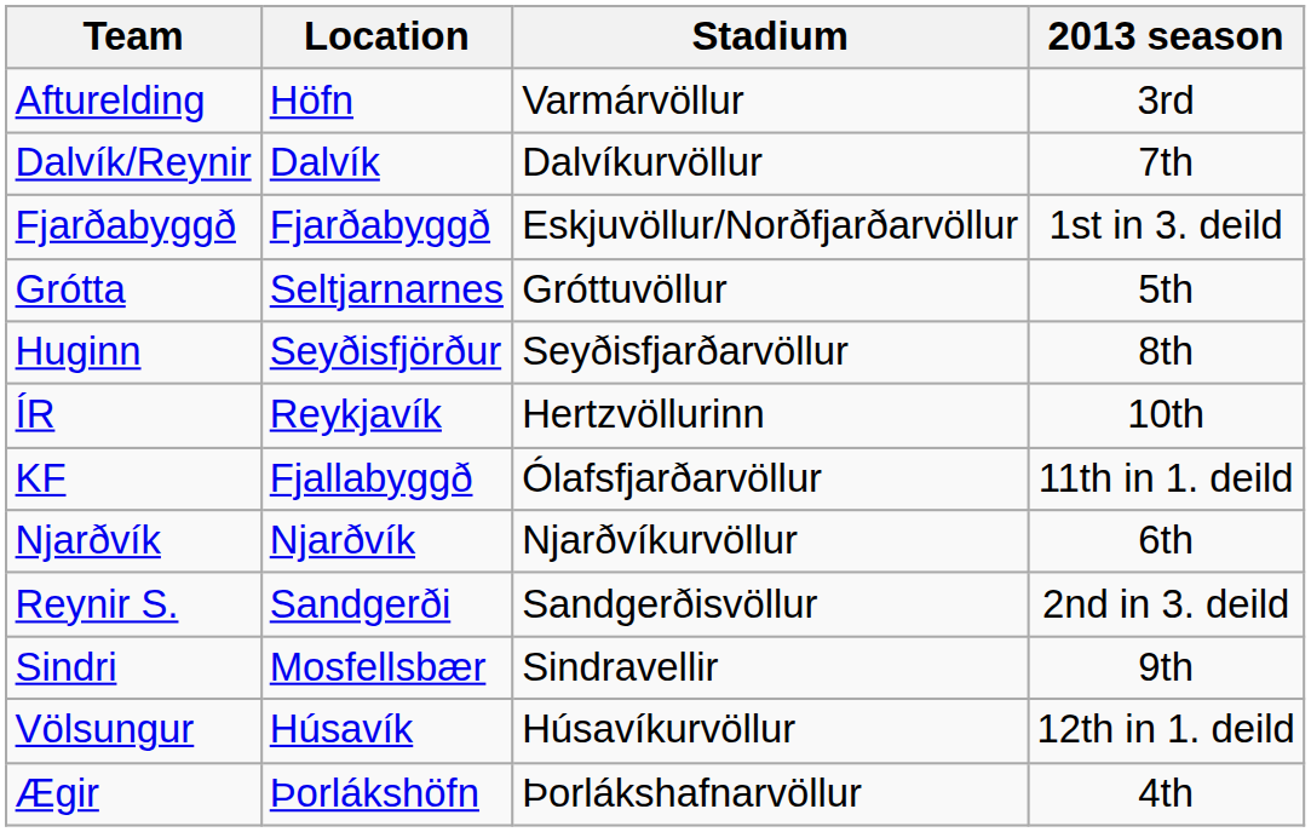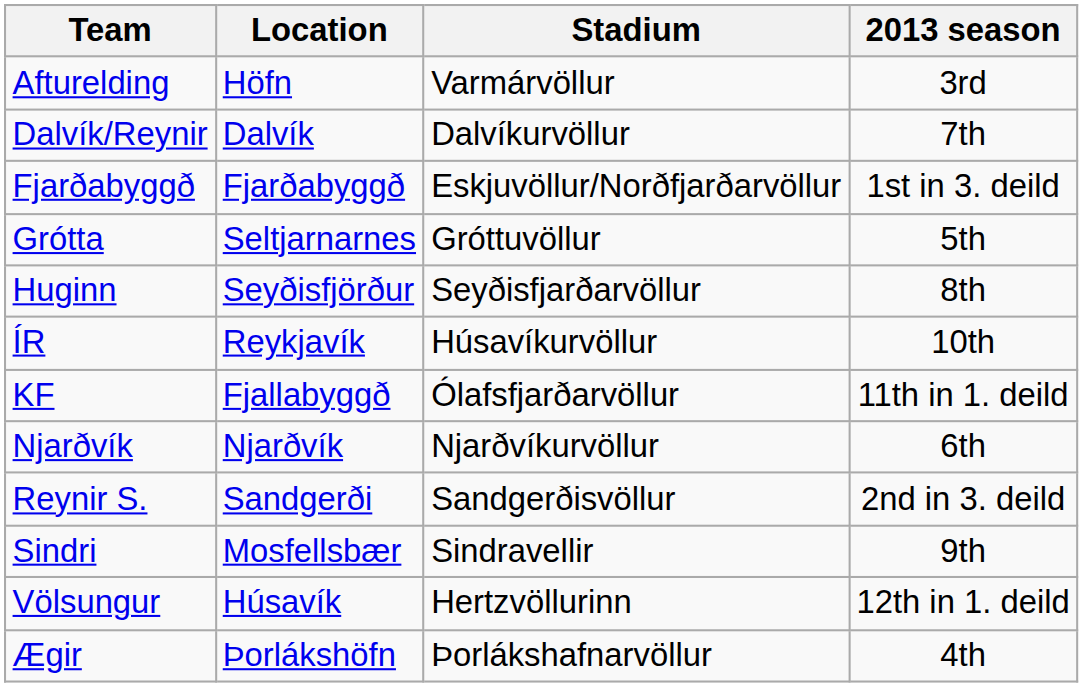ÍR | Stadium: Hertzvöllurinn -> Húsavíkurvöllur
Völsungur | Stadium: Húsavíkurvöllur -> Hertzvöllurinn
